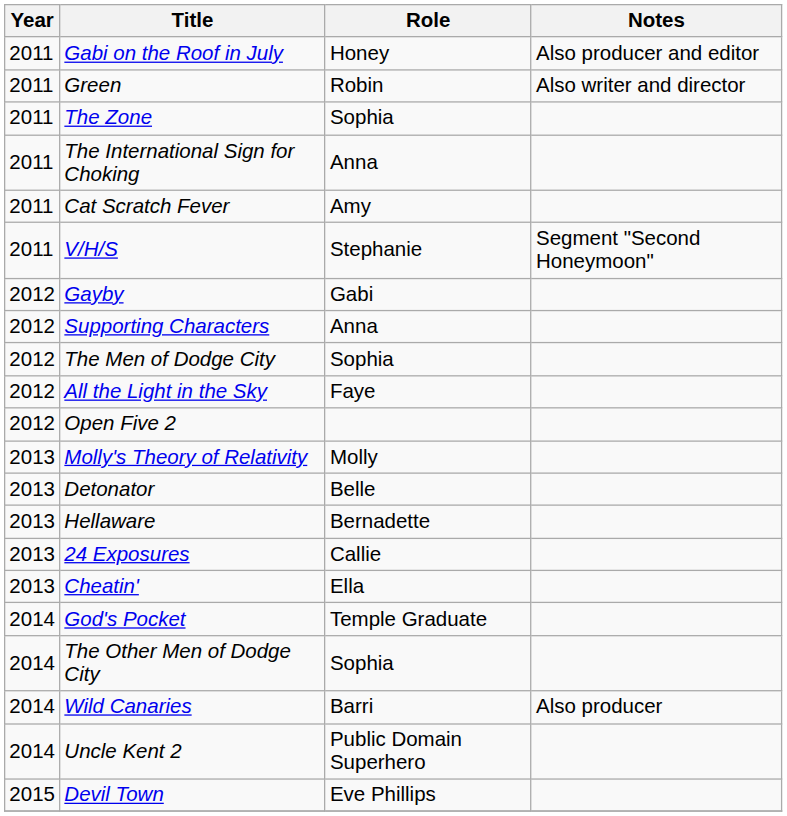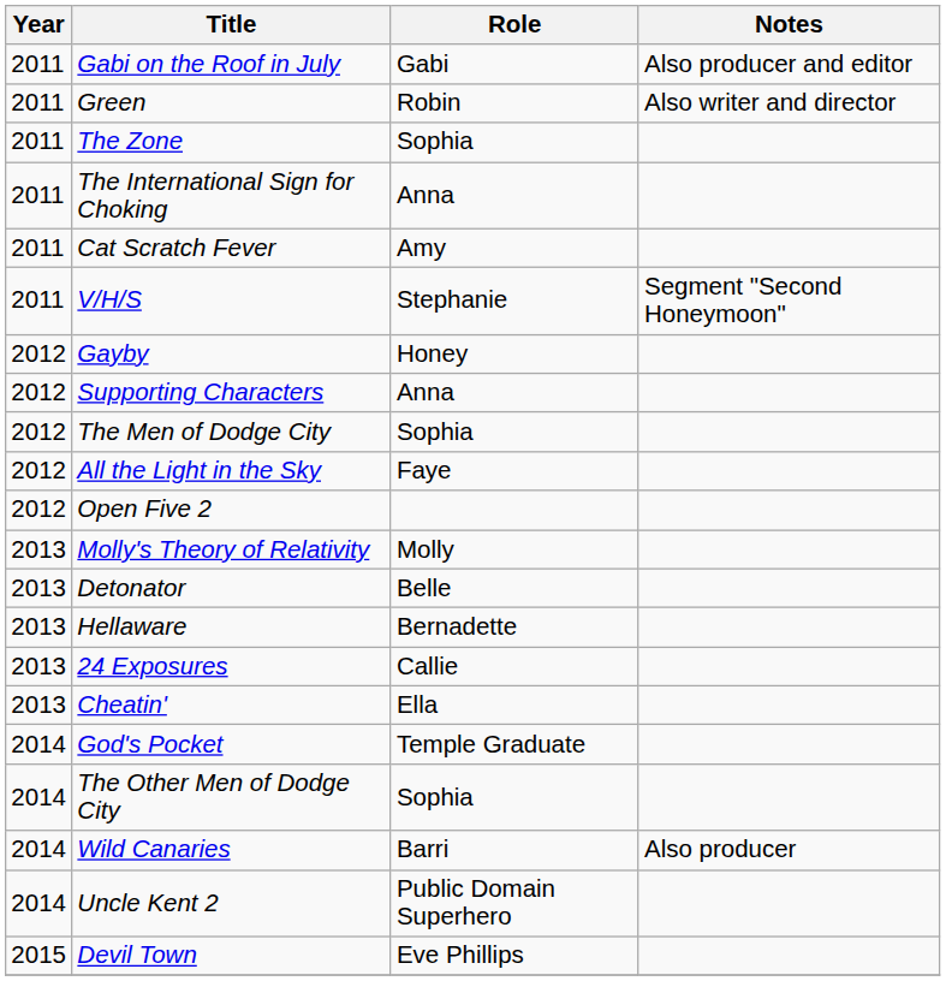Gabi on the Roof in July | Role: Honey -> Gabi
Gayby | Role: Gabi -> Honey
